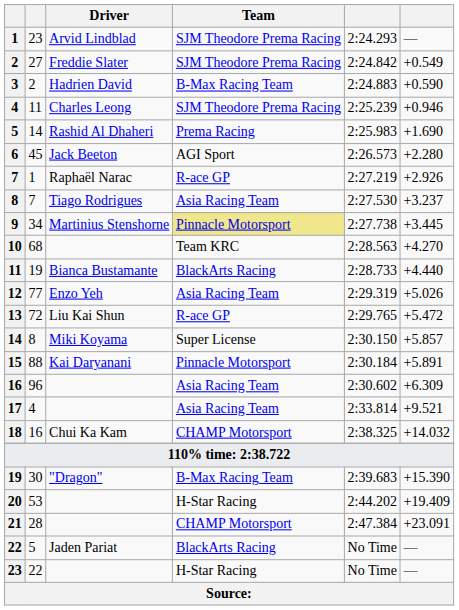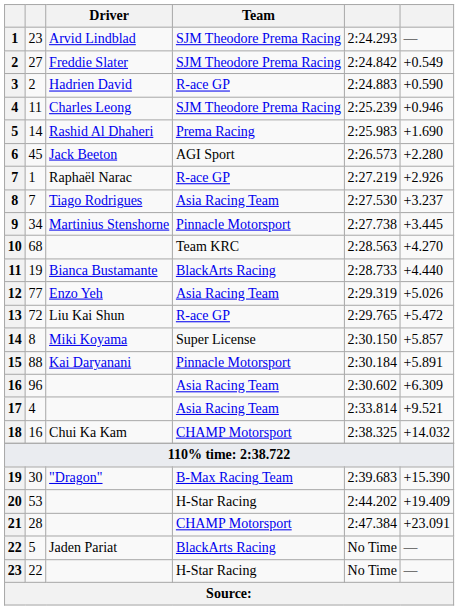3 | Team: B-Max Racing Team -> R-ace GP
9 | Team: khaki background -> no background
